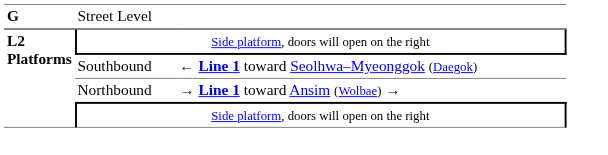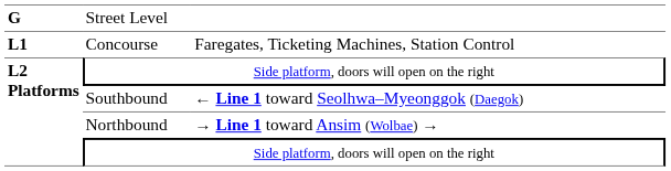+ row: L1 | Concourse | Faregates, Ticketing Machines, Station Control
